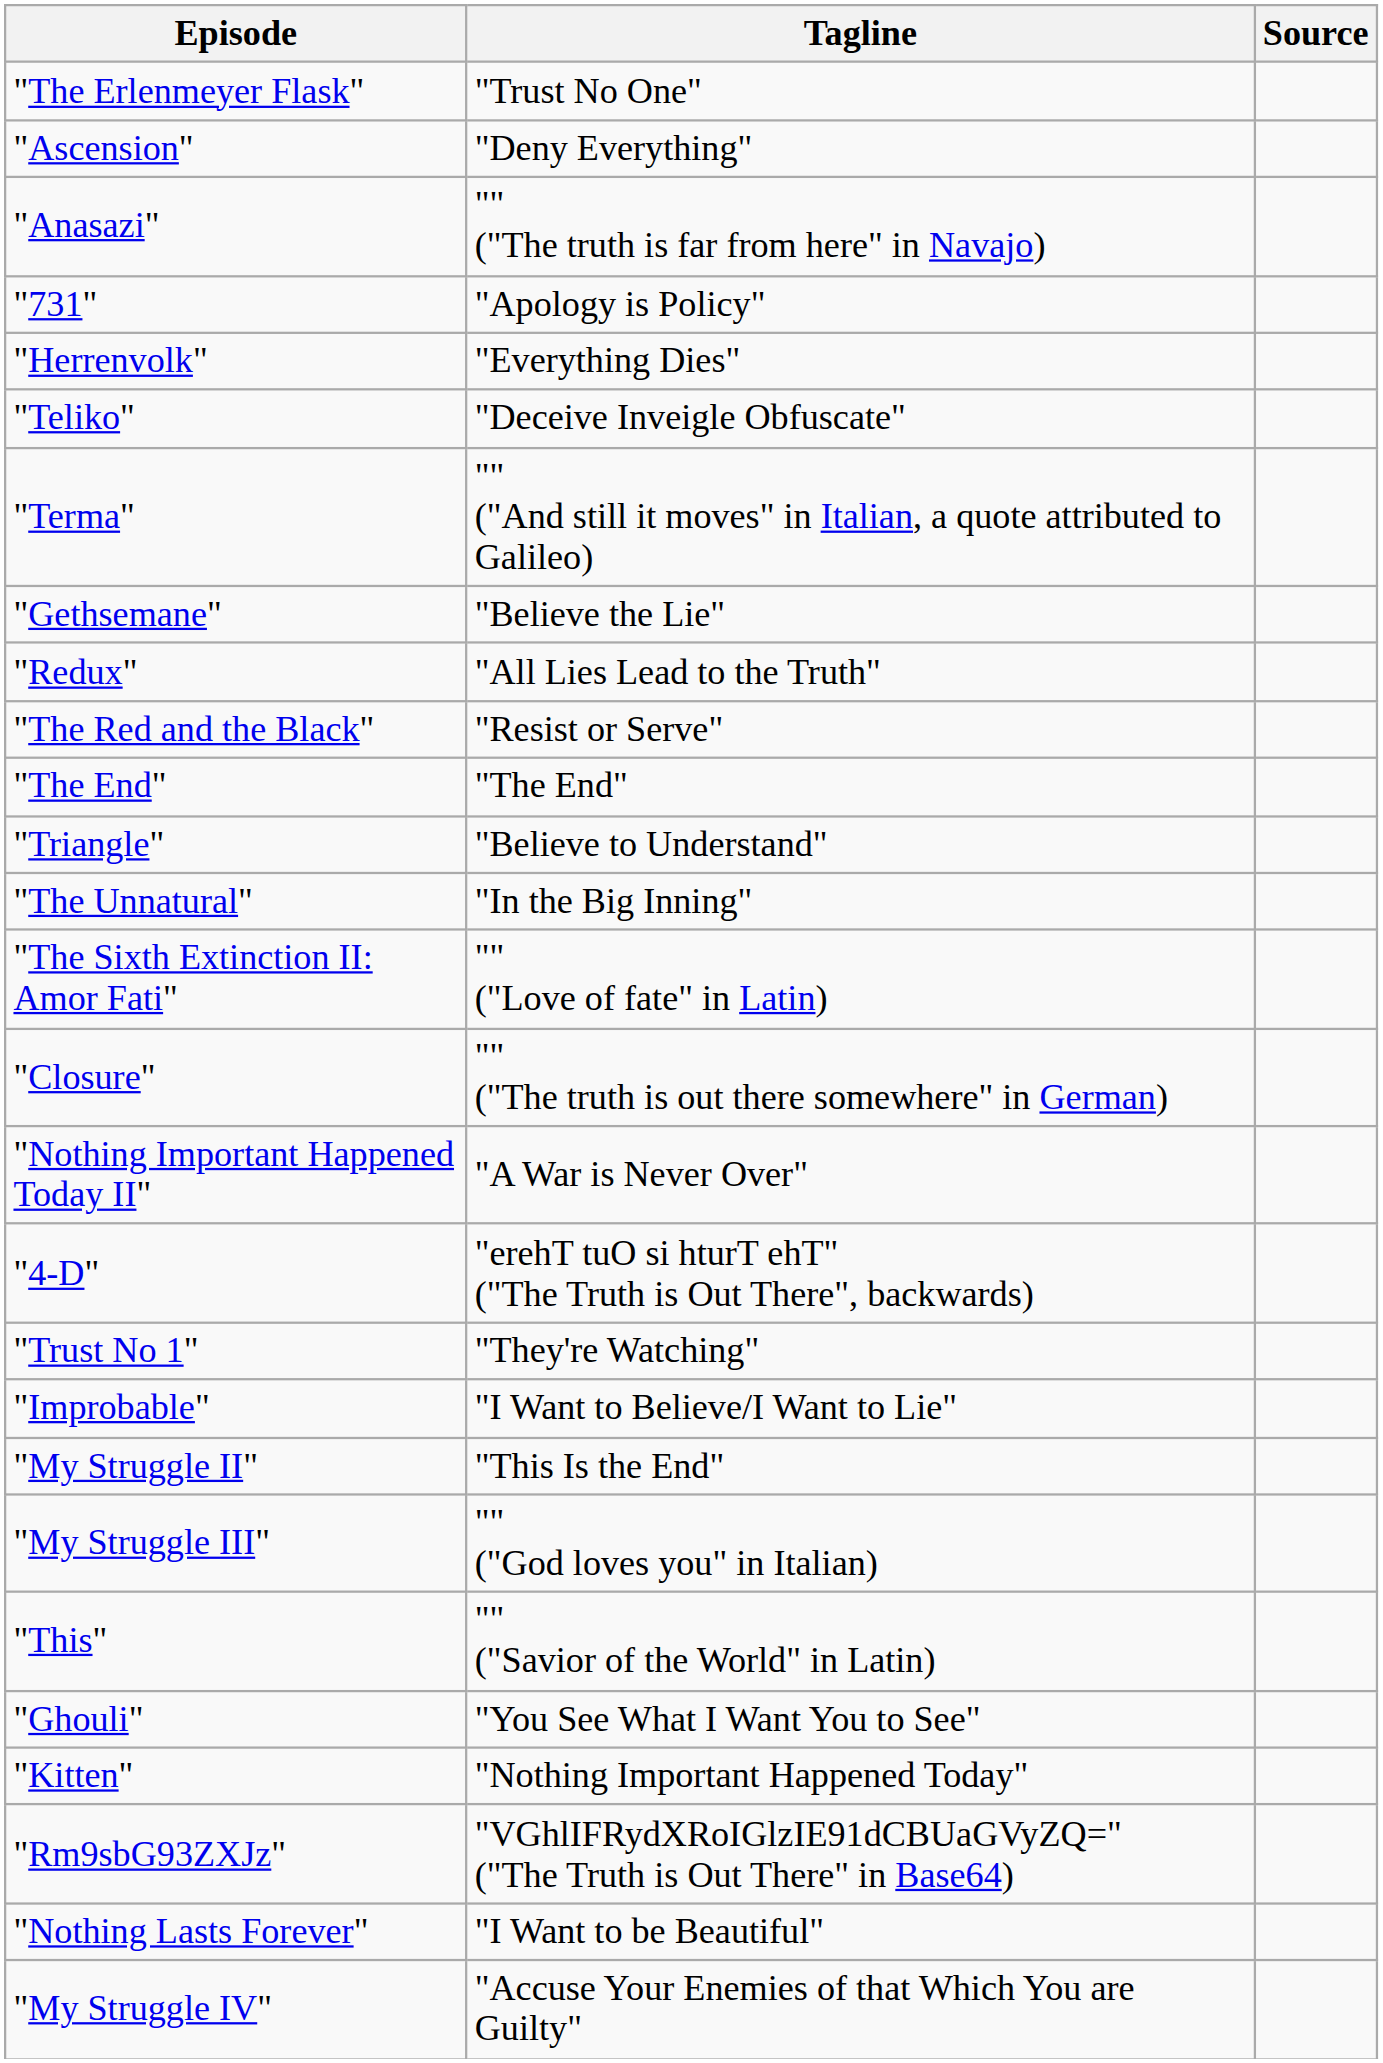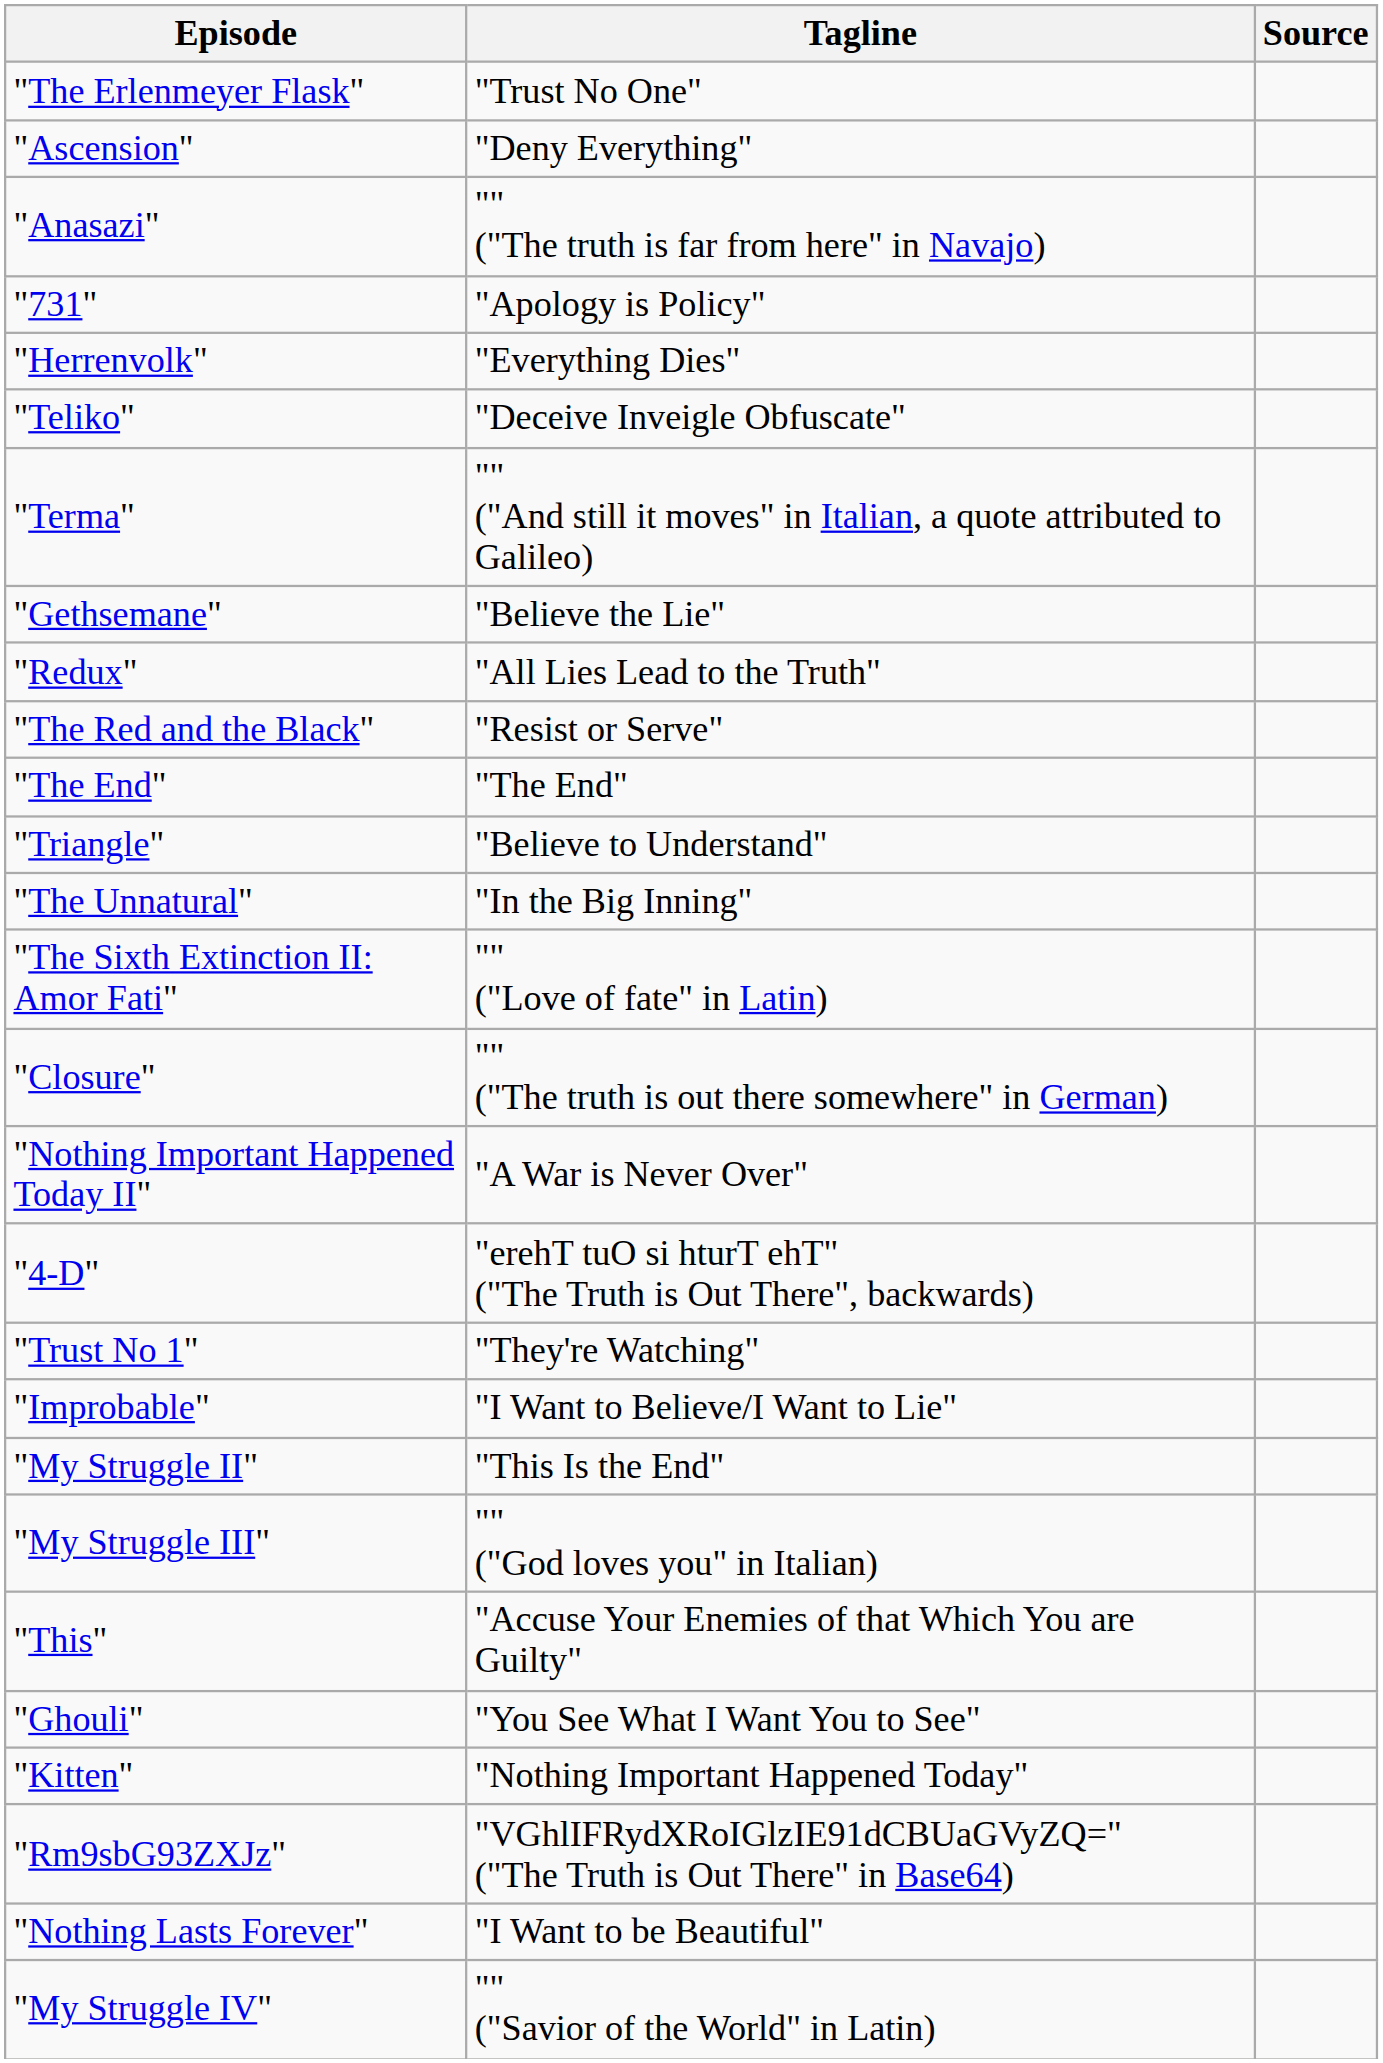"This" | Tagline: "" ("Savior of the World" in Latin) -> "Accuse Your Enemies of that Which You are Guilty"
"My Struggle IV" | Tagline: "Accuse Your Enemies of that Which You are Guilty" -> "" ("Savior of the World" in Latin)
